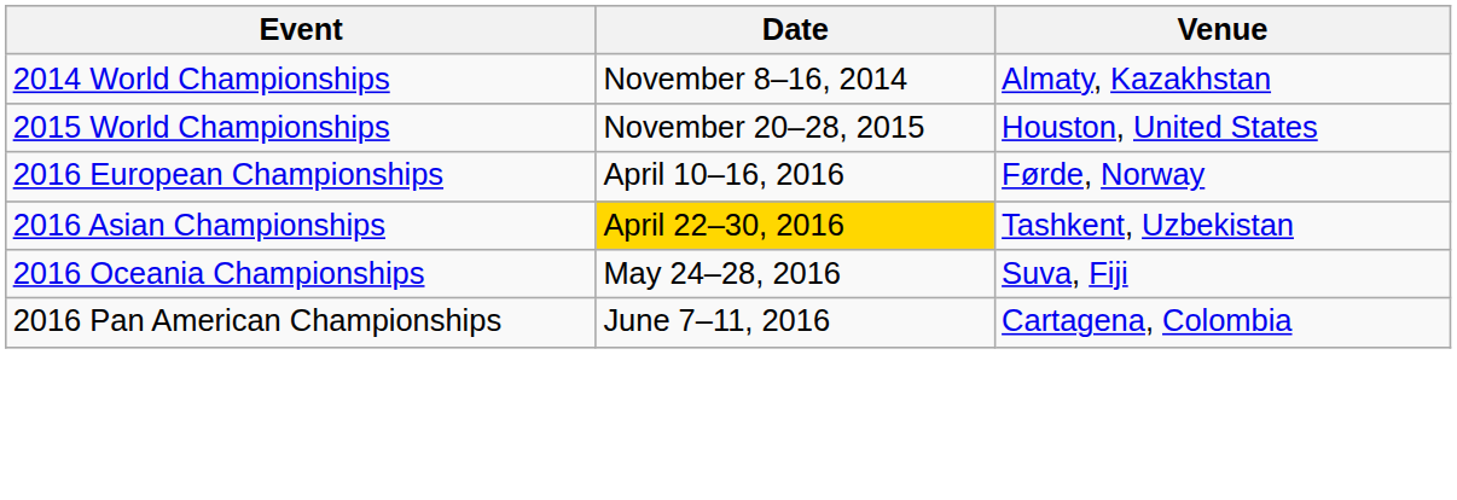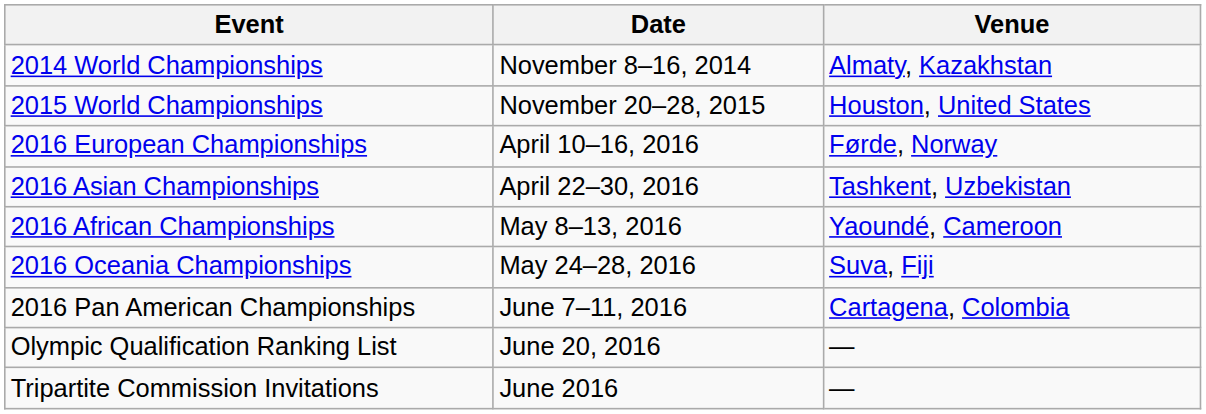2016 Asian Championships | Date: gold background -> no background
+ row: 2016 African Championships | May 8–13, 2016 | Yaoundé, Cameroon
+ row: Olympic Qualification Ranking List | June 20, 2016 | —
+ row: Tripartite Commission Invitations | June 2016 | —
